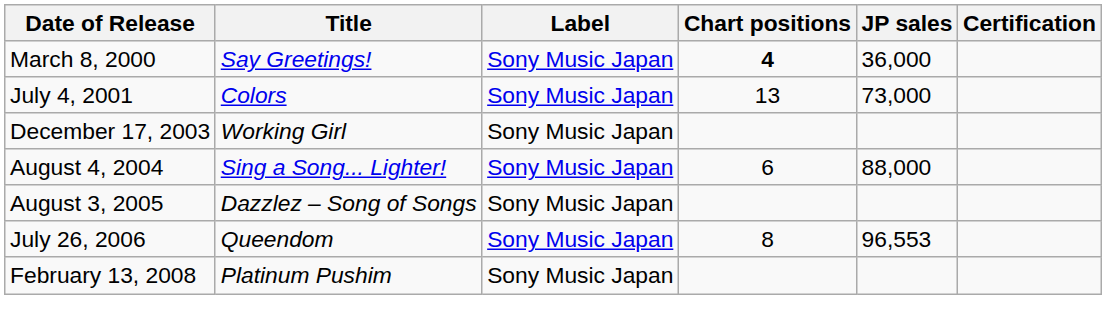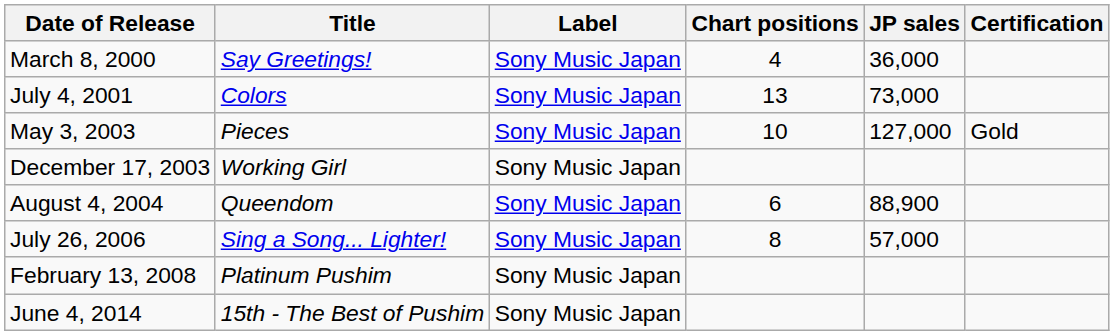March 8, 2000 | Chart positions: bold -> normal
+ row: May 3, 2003 | Pieces | Sony Music Japan | 10 | 127,000 | Gold
August 4, 2004 | Title: Sing a Song... Lighter! -> Queendom
August 4, 2004 | JP sales: 88,000 -> 88,900
- row: August 3, 2005 | Dazzlez – Song of Songs | Sony Music Japan
July 26, 2006 | Title: Queendom -> Sing a Song... Lighter!
July 26, 2006 | JP sales: 96,553 -> 57,000
+ row: June 4, 2014 | 15th - The Best of Pushim | Sony Music Japan
